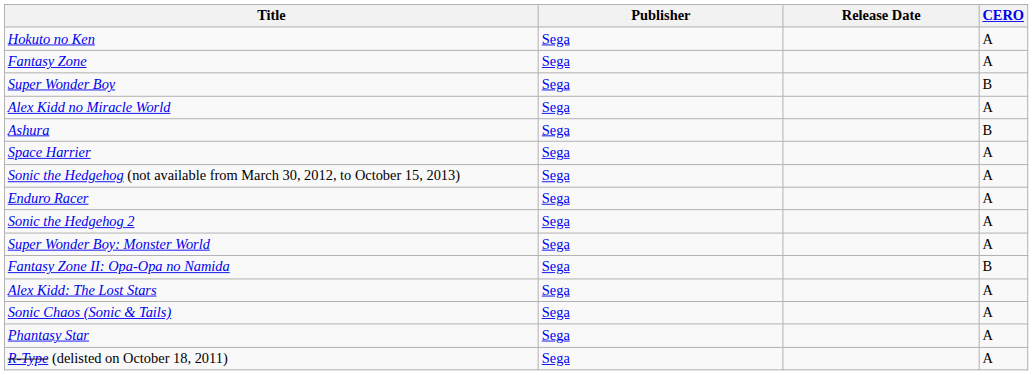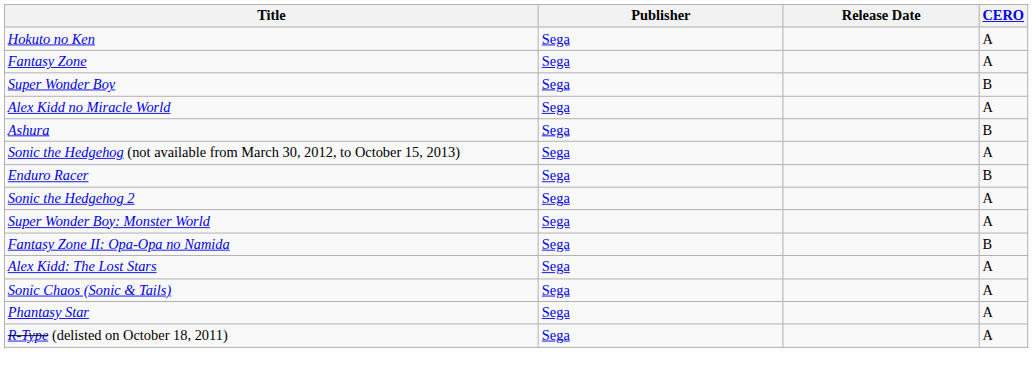- row: Space Harrier | Sega | A
Enduro Racer | CERO: A -> B
